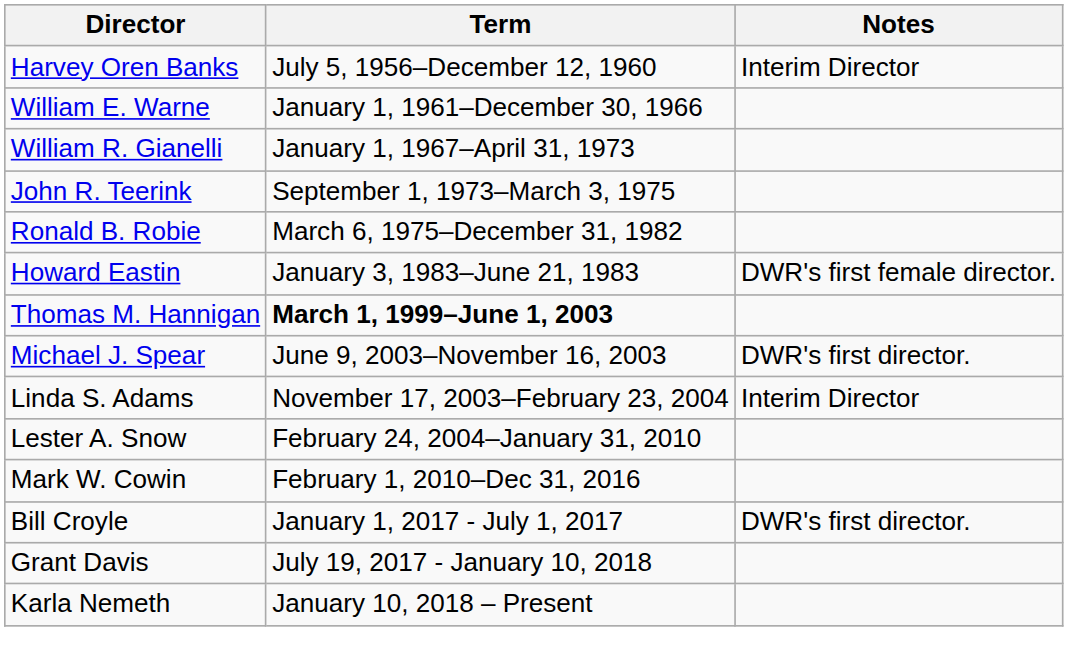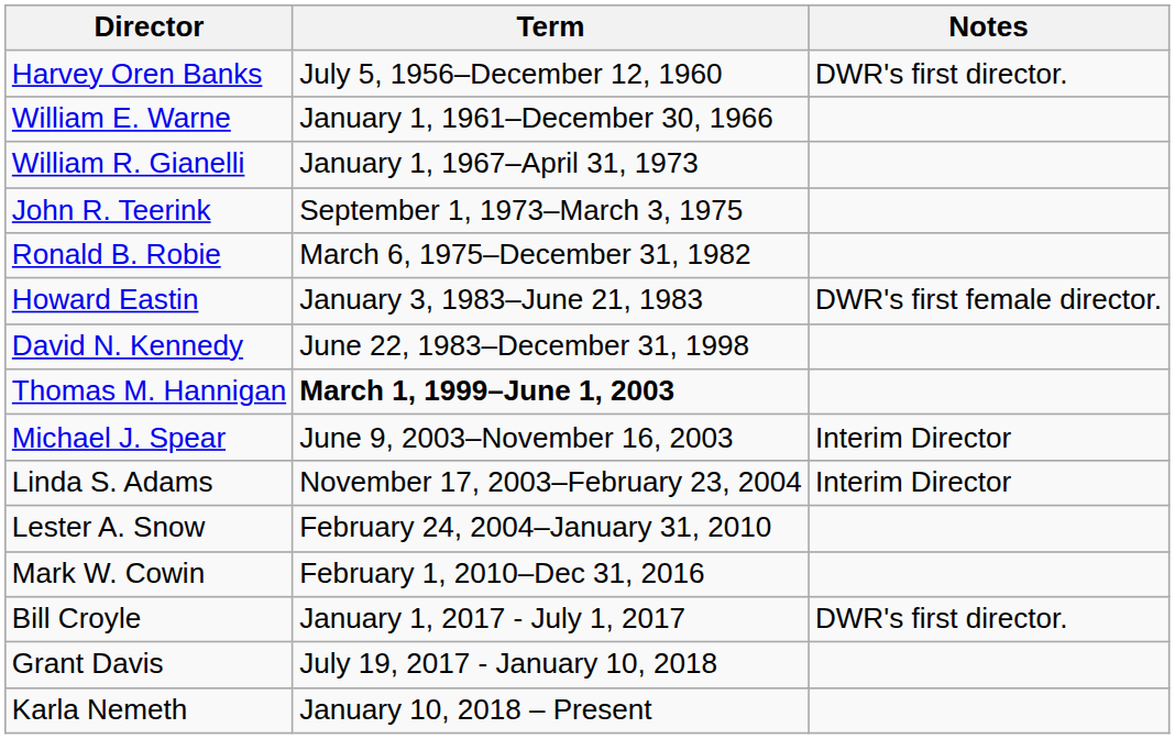Harvey Oren Banks | Notes: Interim Director -> DWR's first director.
+ row: David N. Kennedy | June 22, 1983–December 31, 1998
Michael J. Spear | Notes: DWR's first director. -> Interim Director
